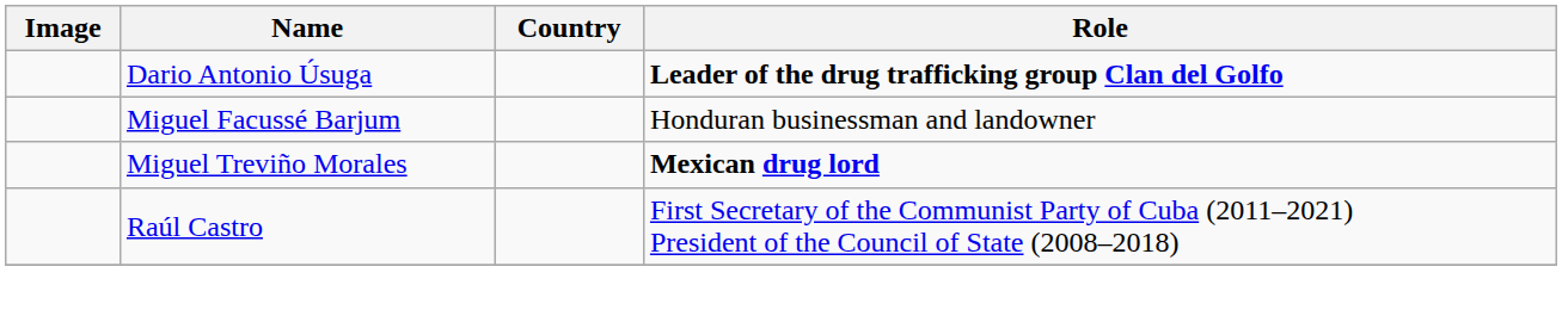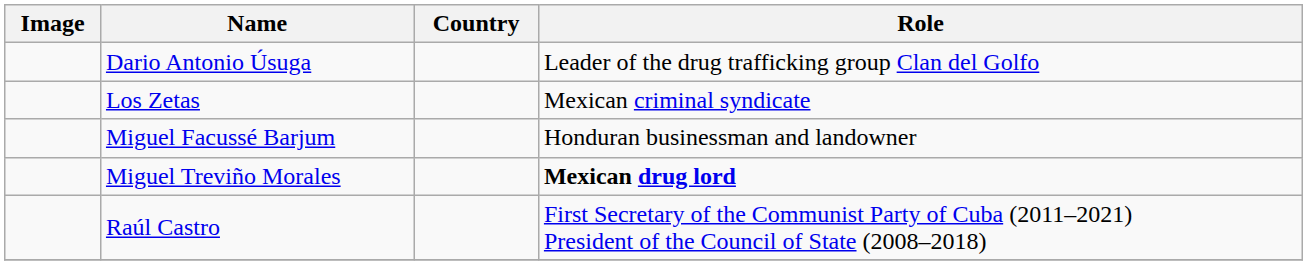Dario Antonio Úsuga | Role: bold -> normal
+ row: Los Zetas | Mexican criminal syndicate
